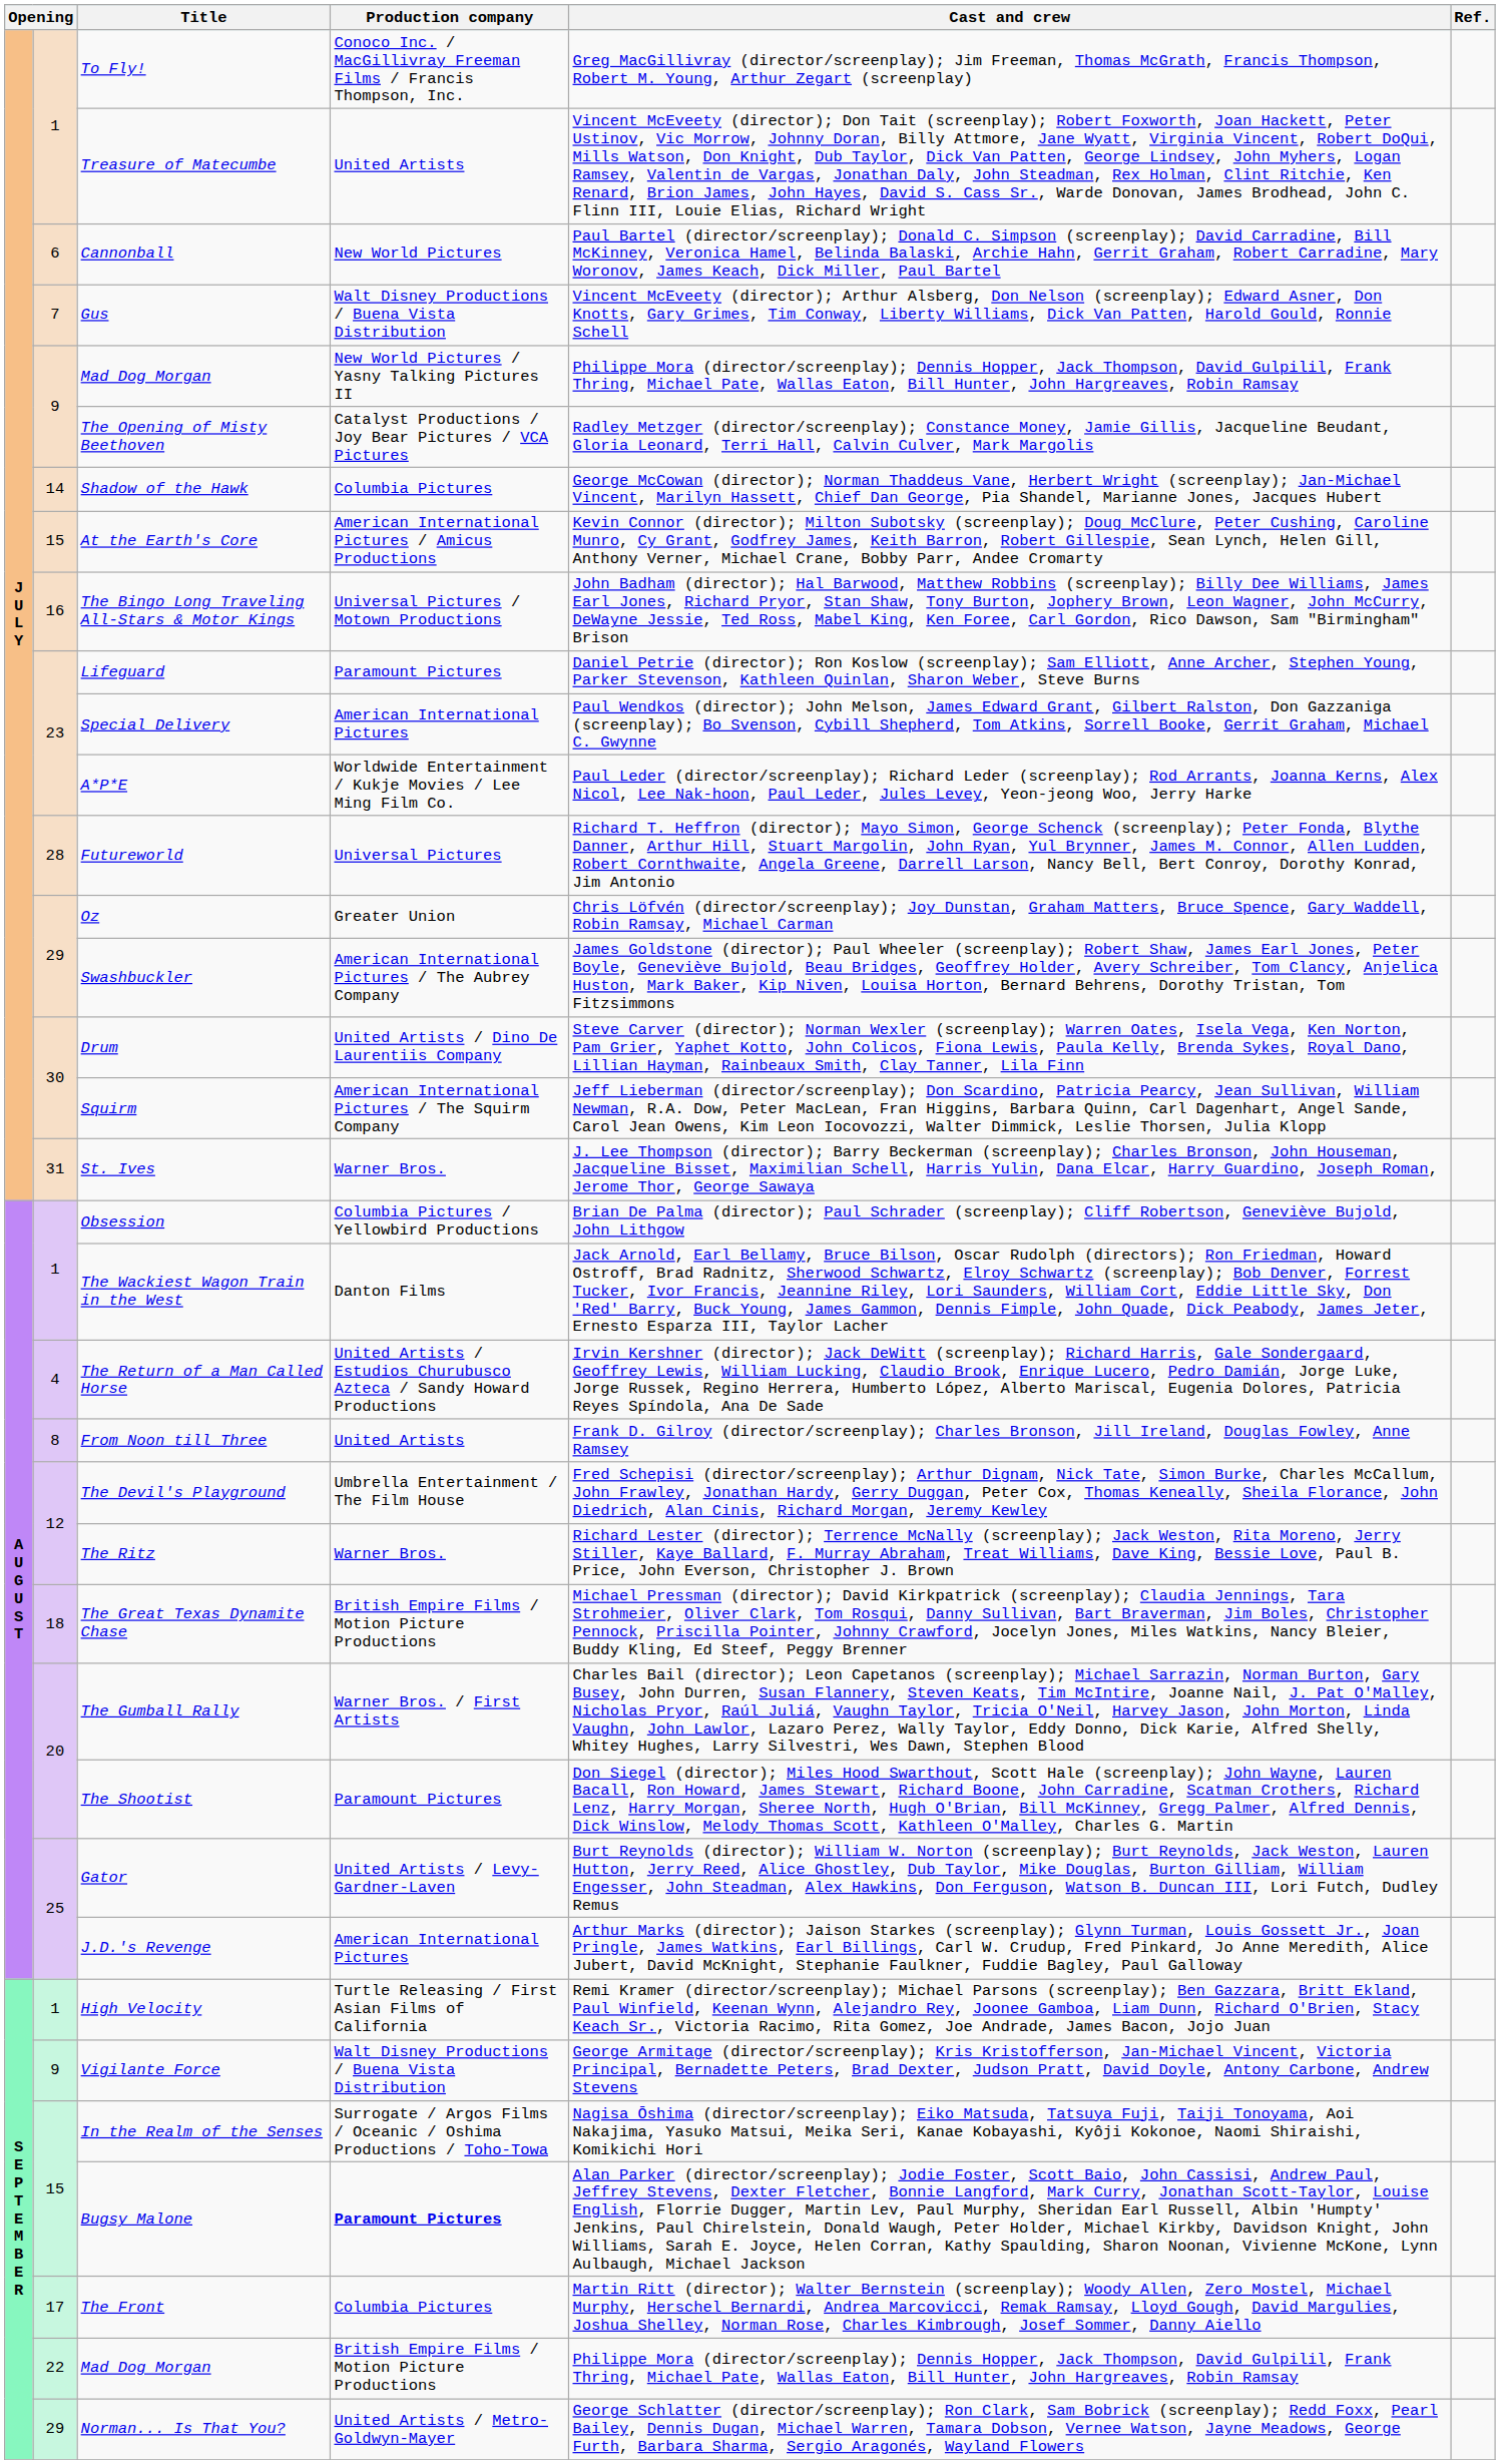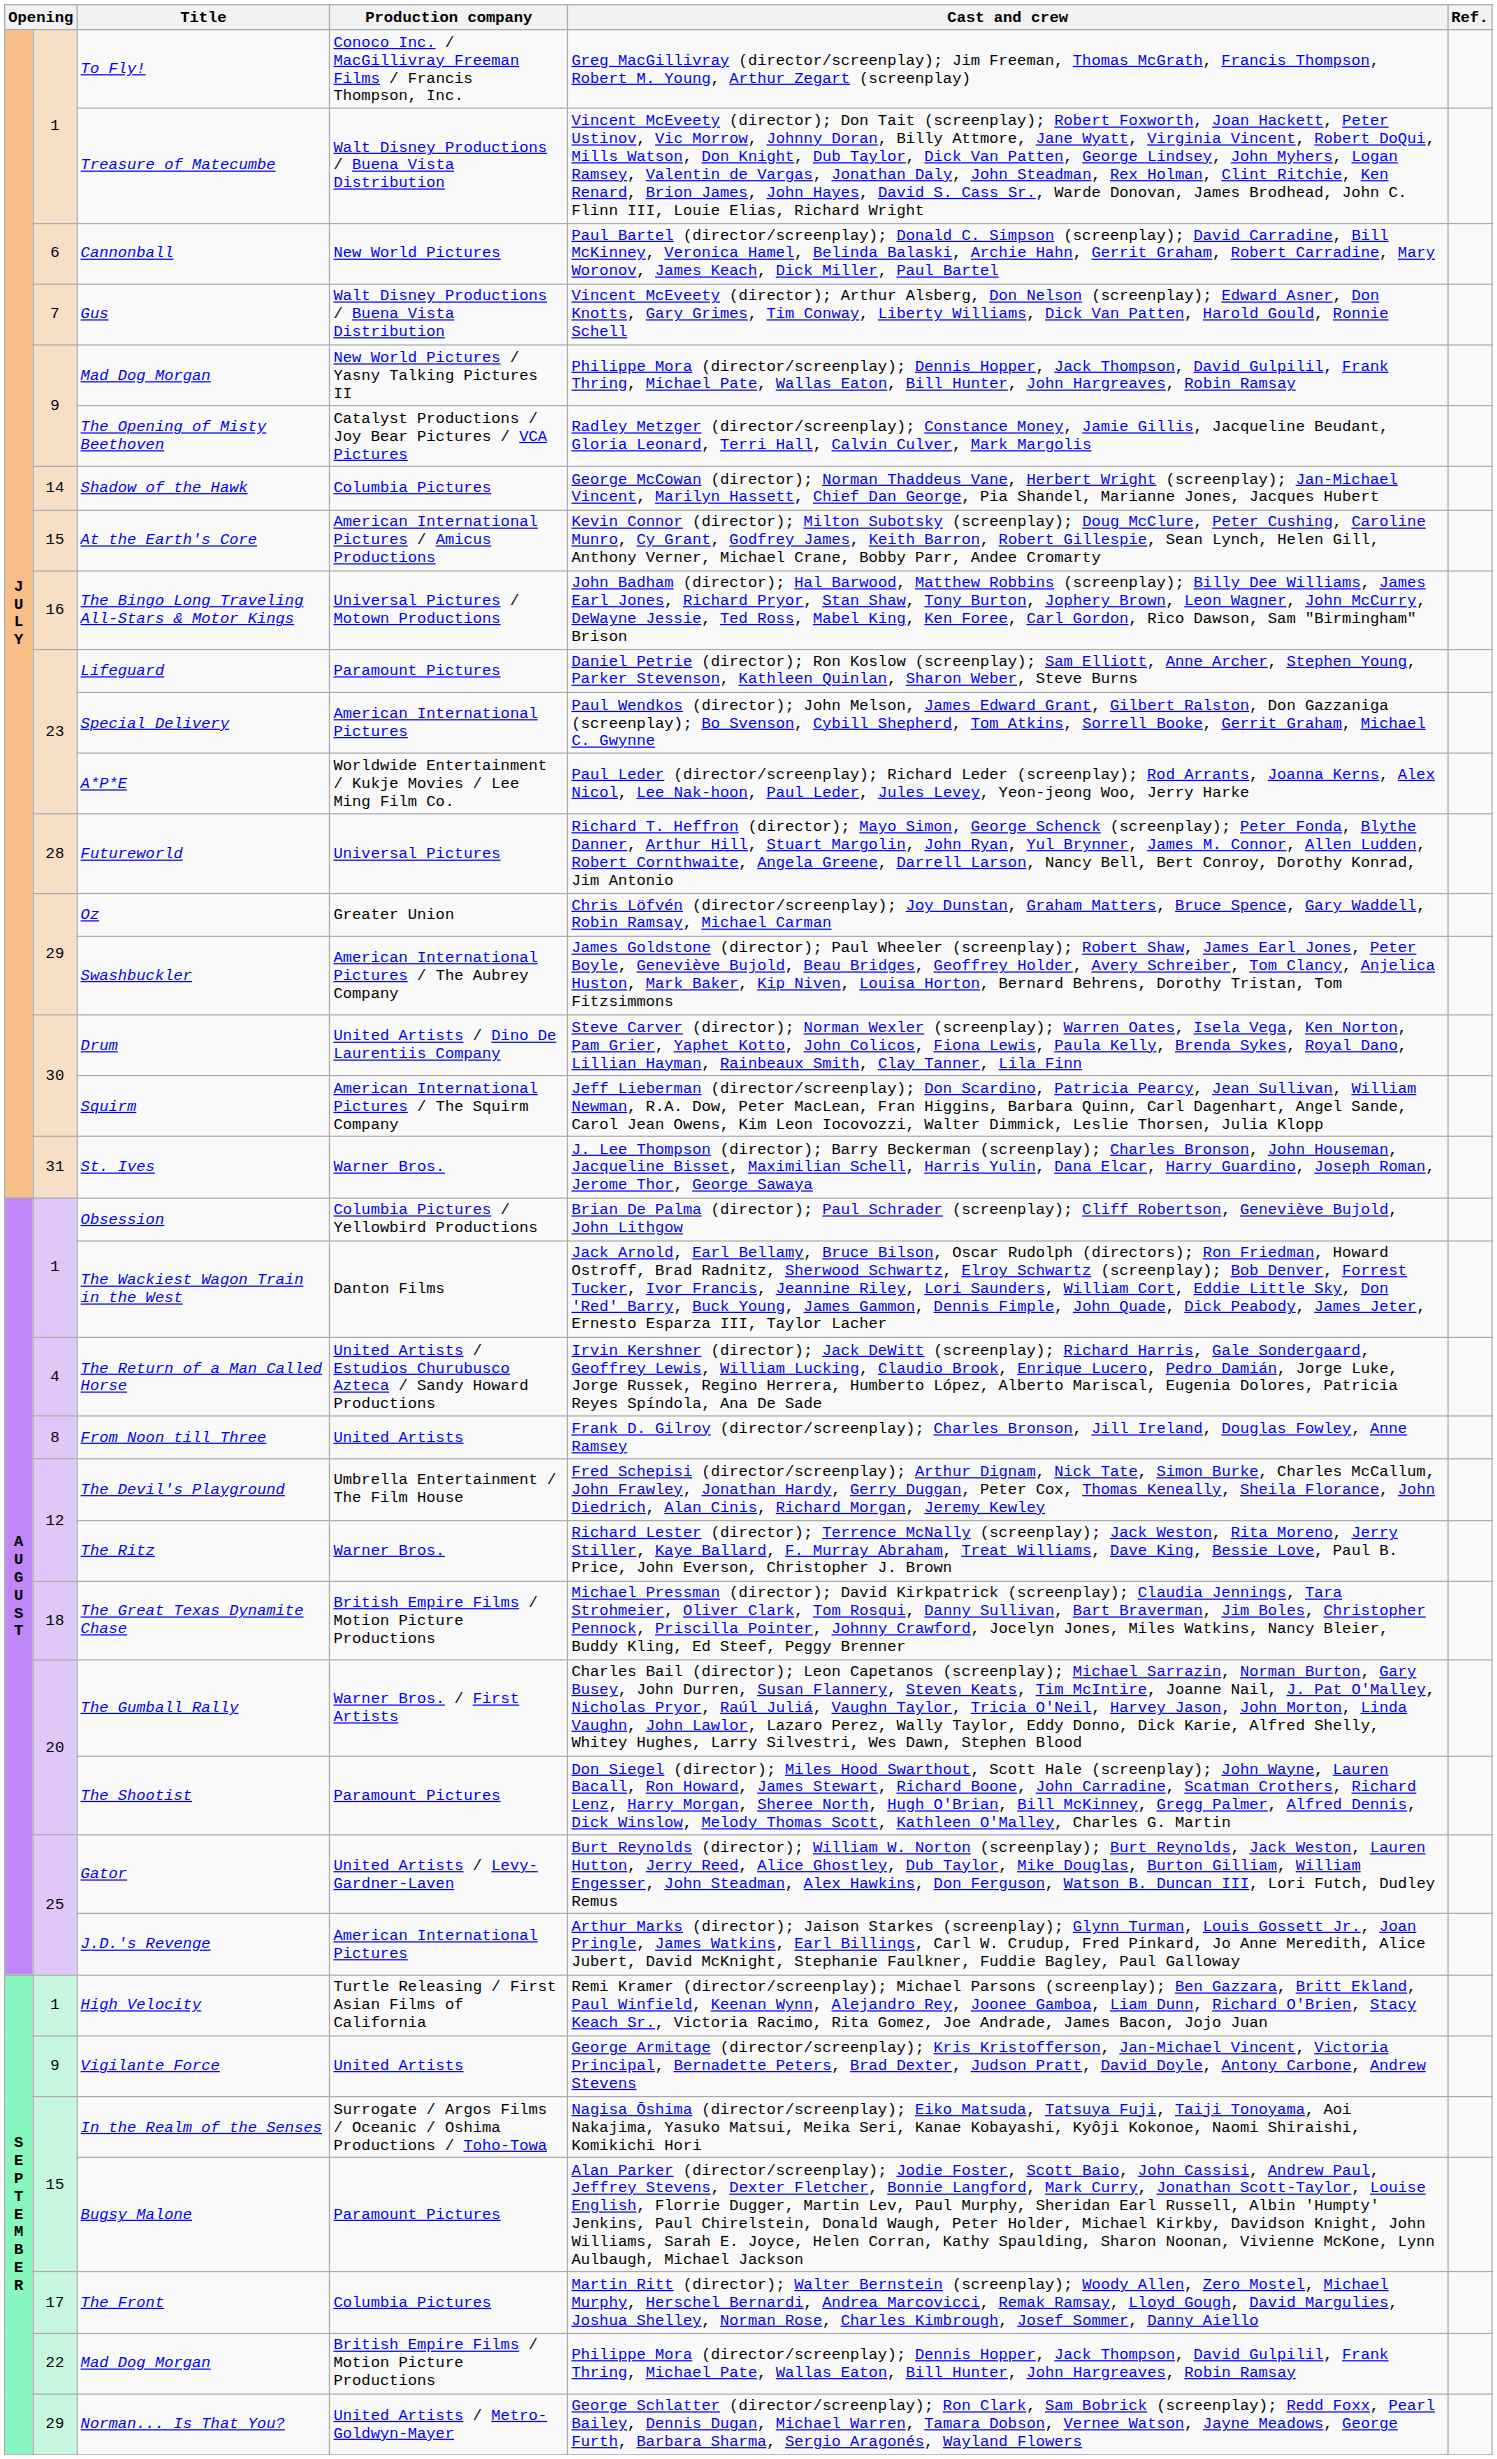Treasure of Matecumbe | Production company: United Artists -> Walt Disney Productions / Buena Vista Distribution
Vigilante Force | Production company: Walt Disney Productions / Buena Vista Distribution -> United Artists
Bugsy Malone | Production company: bold -> normal
